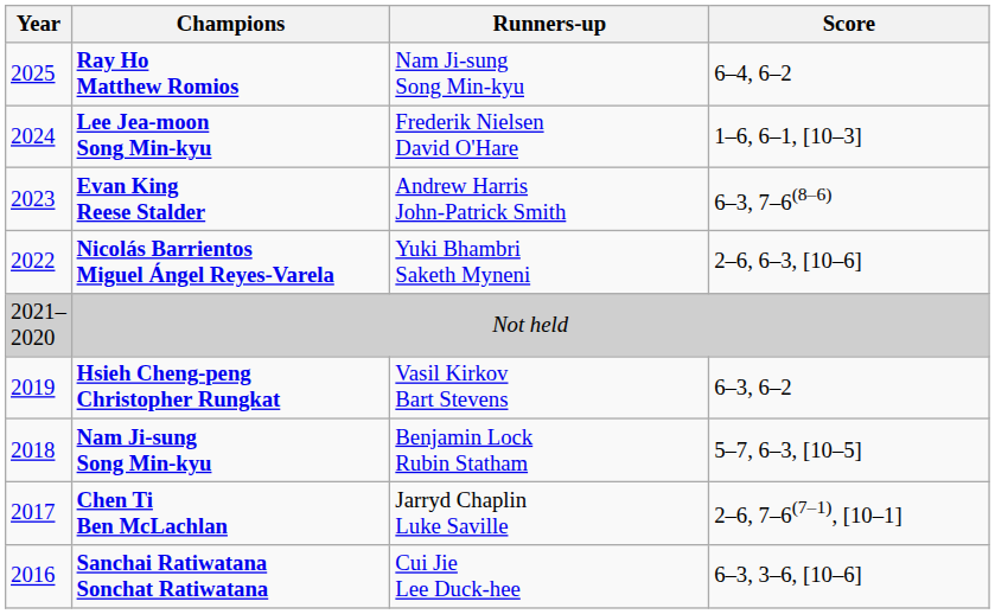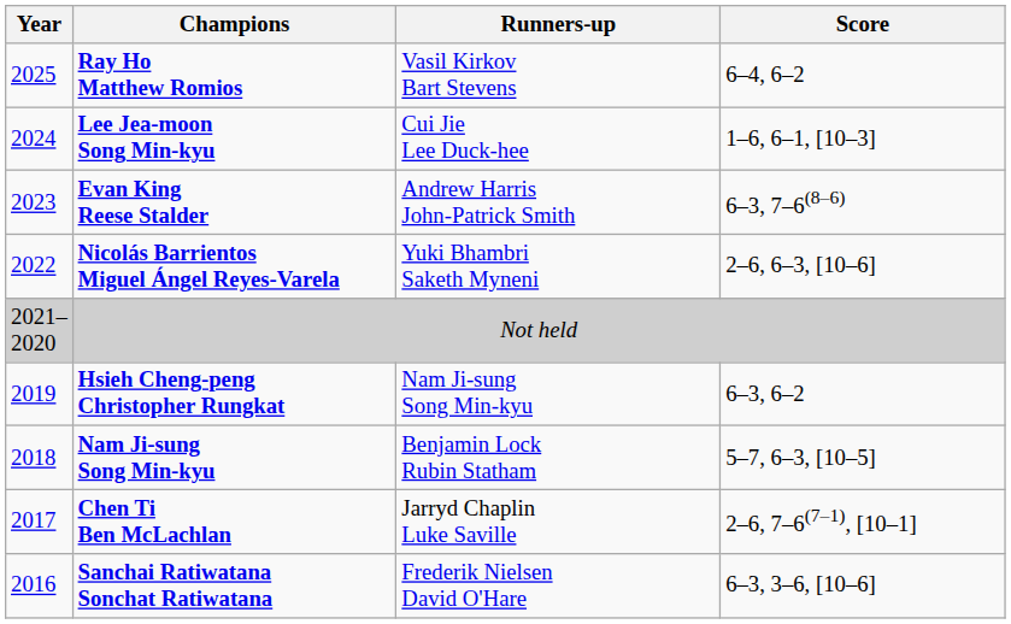Ray Ho Matthew Romios | Runners-up: Nam Ji-sung Song Min-kyu -> Vasil Kirkov Bart Stevens
Lee Jea-moon Song Min-kyu | Runners-up: Frederik Nielsen David O'Hare -> Cui Jie Lee Duck-hee
Hsieh Cheng-peng Christopher Rungkat | Runners-up: Vasil Kirkov Bart Stevens -> Nam Ji-sung Song Min-kyu
Sanchai Ratiwatana Sonchat Ratiwatana | Runners-up: Cui Jie Lee Duck-hee -> Frederik Nielsen David O'Hare
